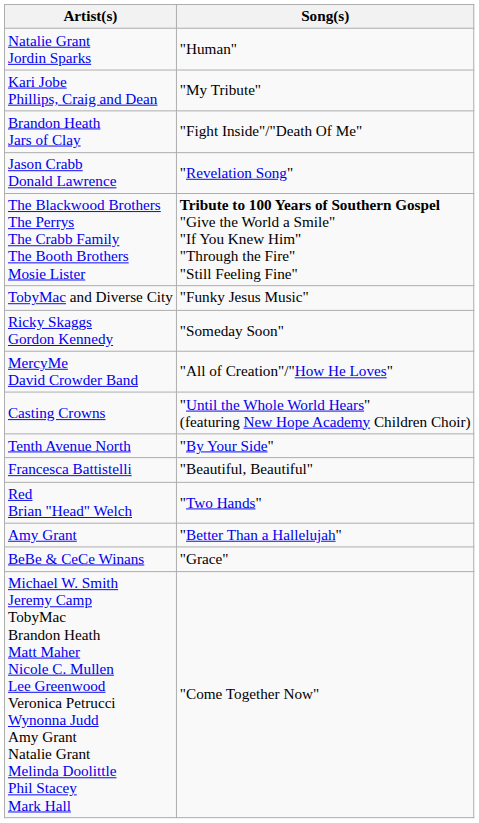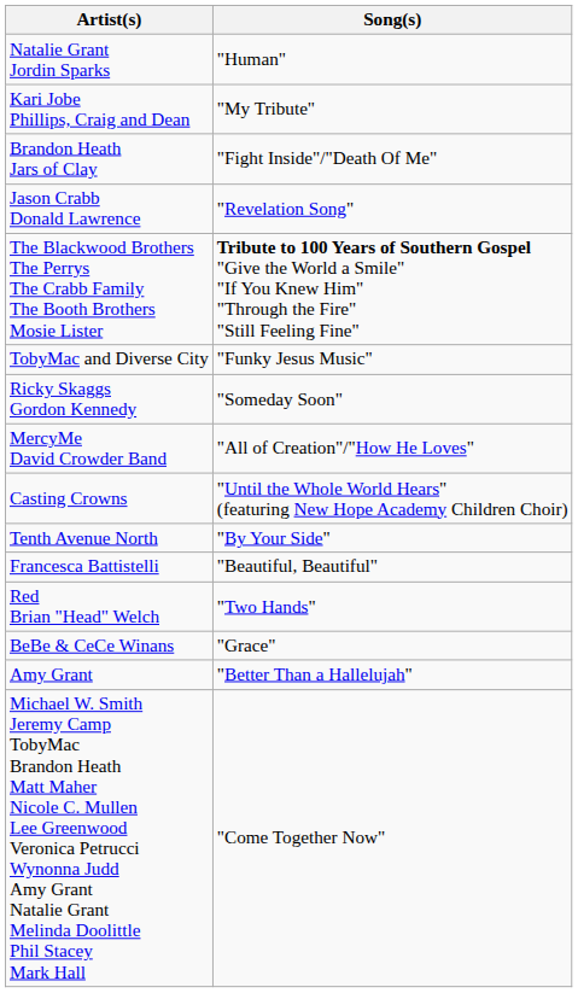rows swapped: BeBe & CeCe Winans <-> Amy Grant
